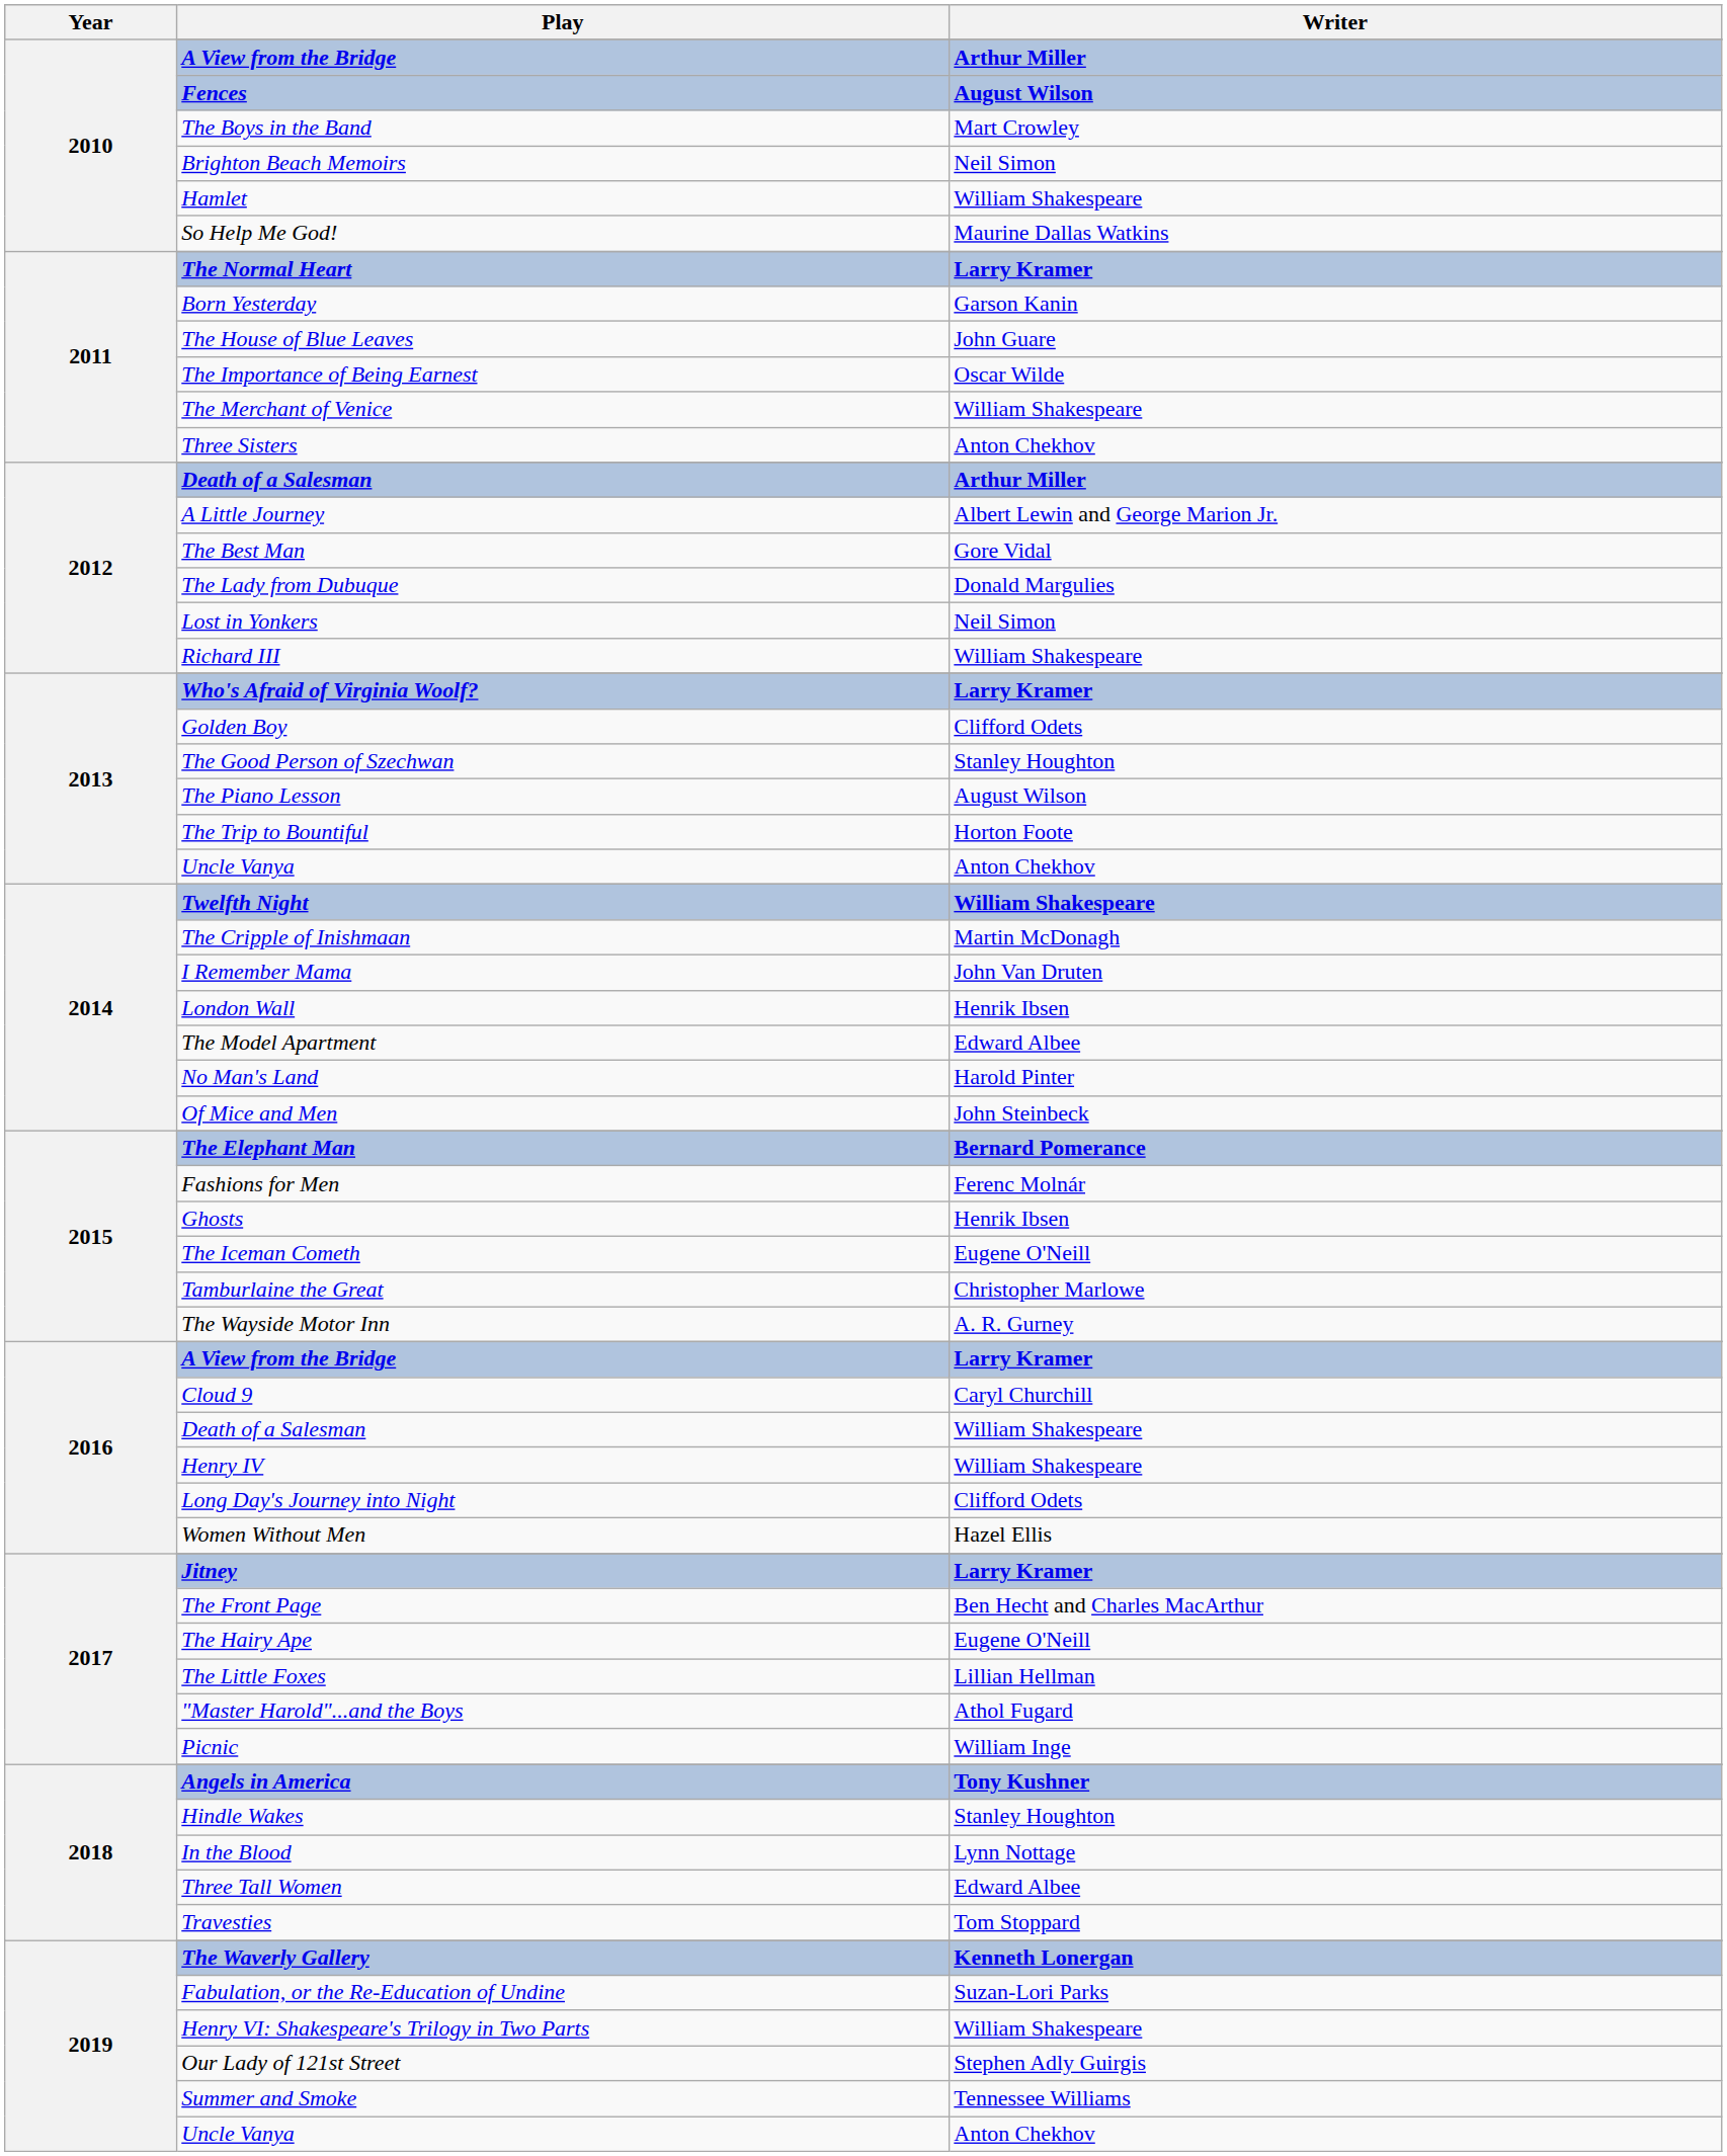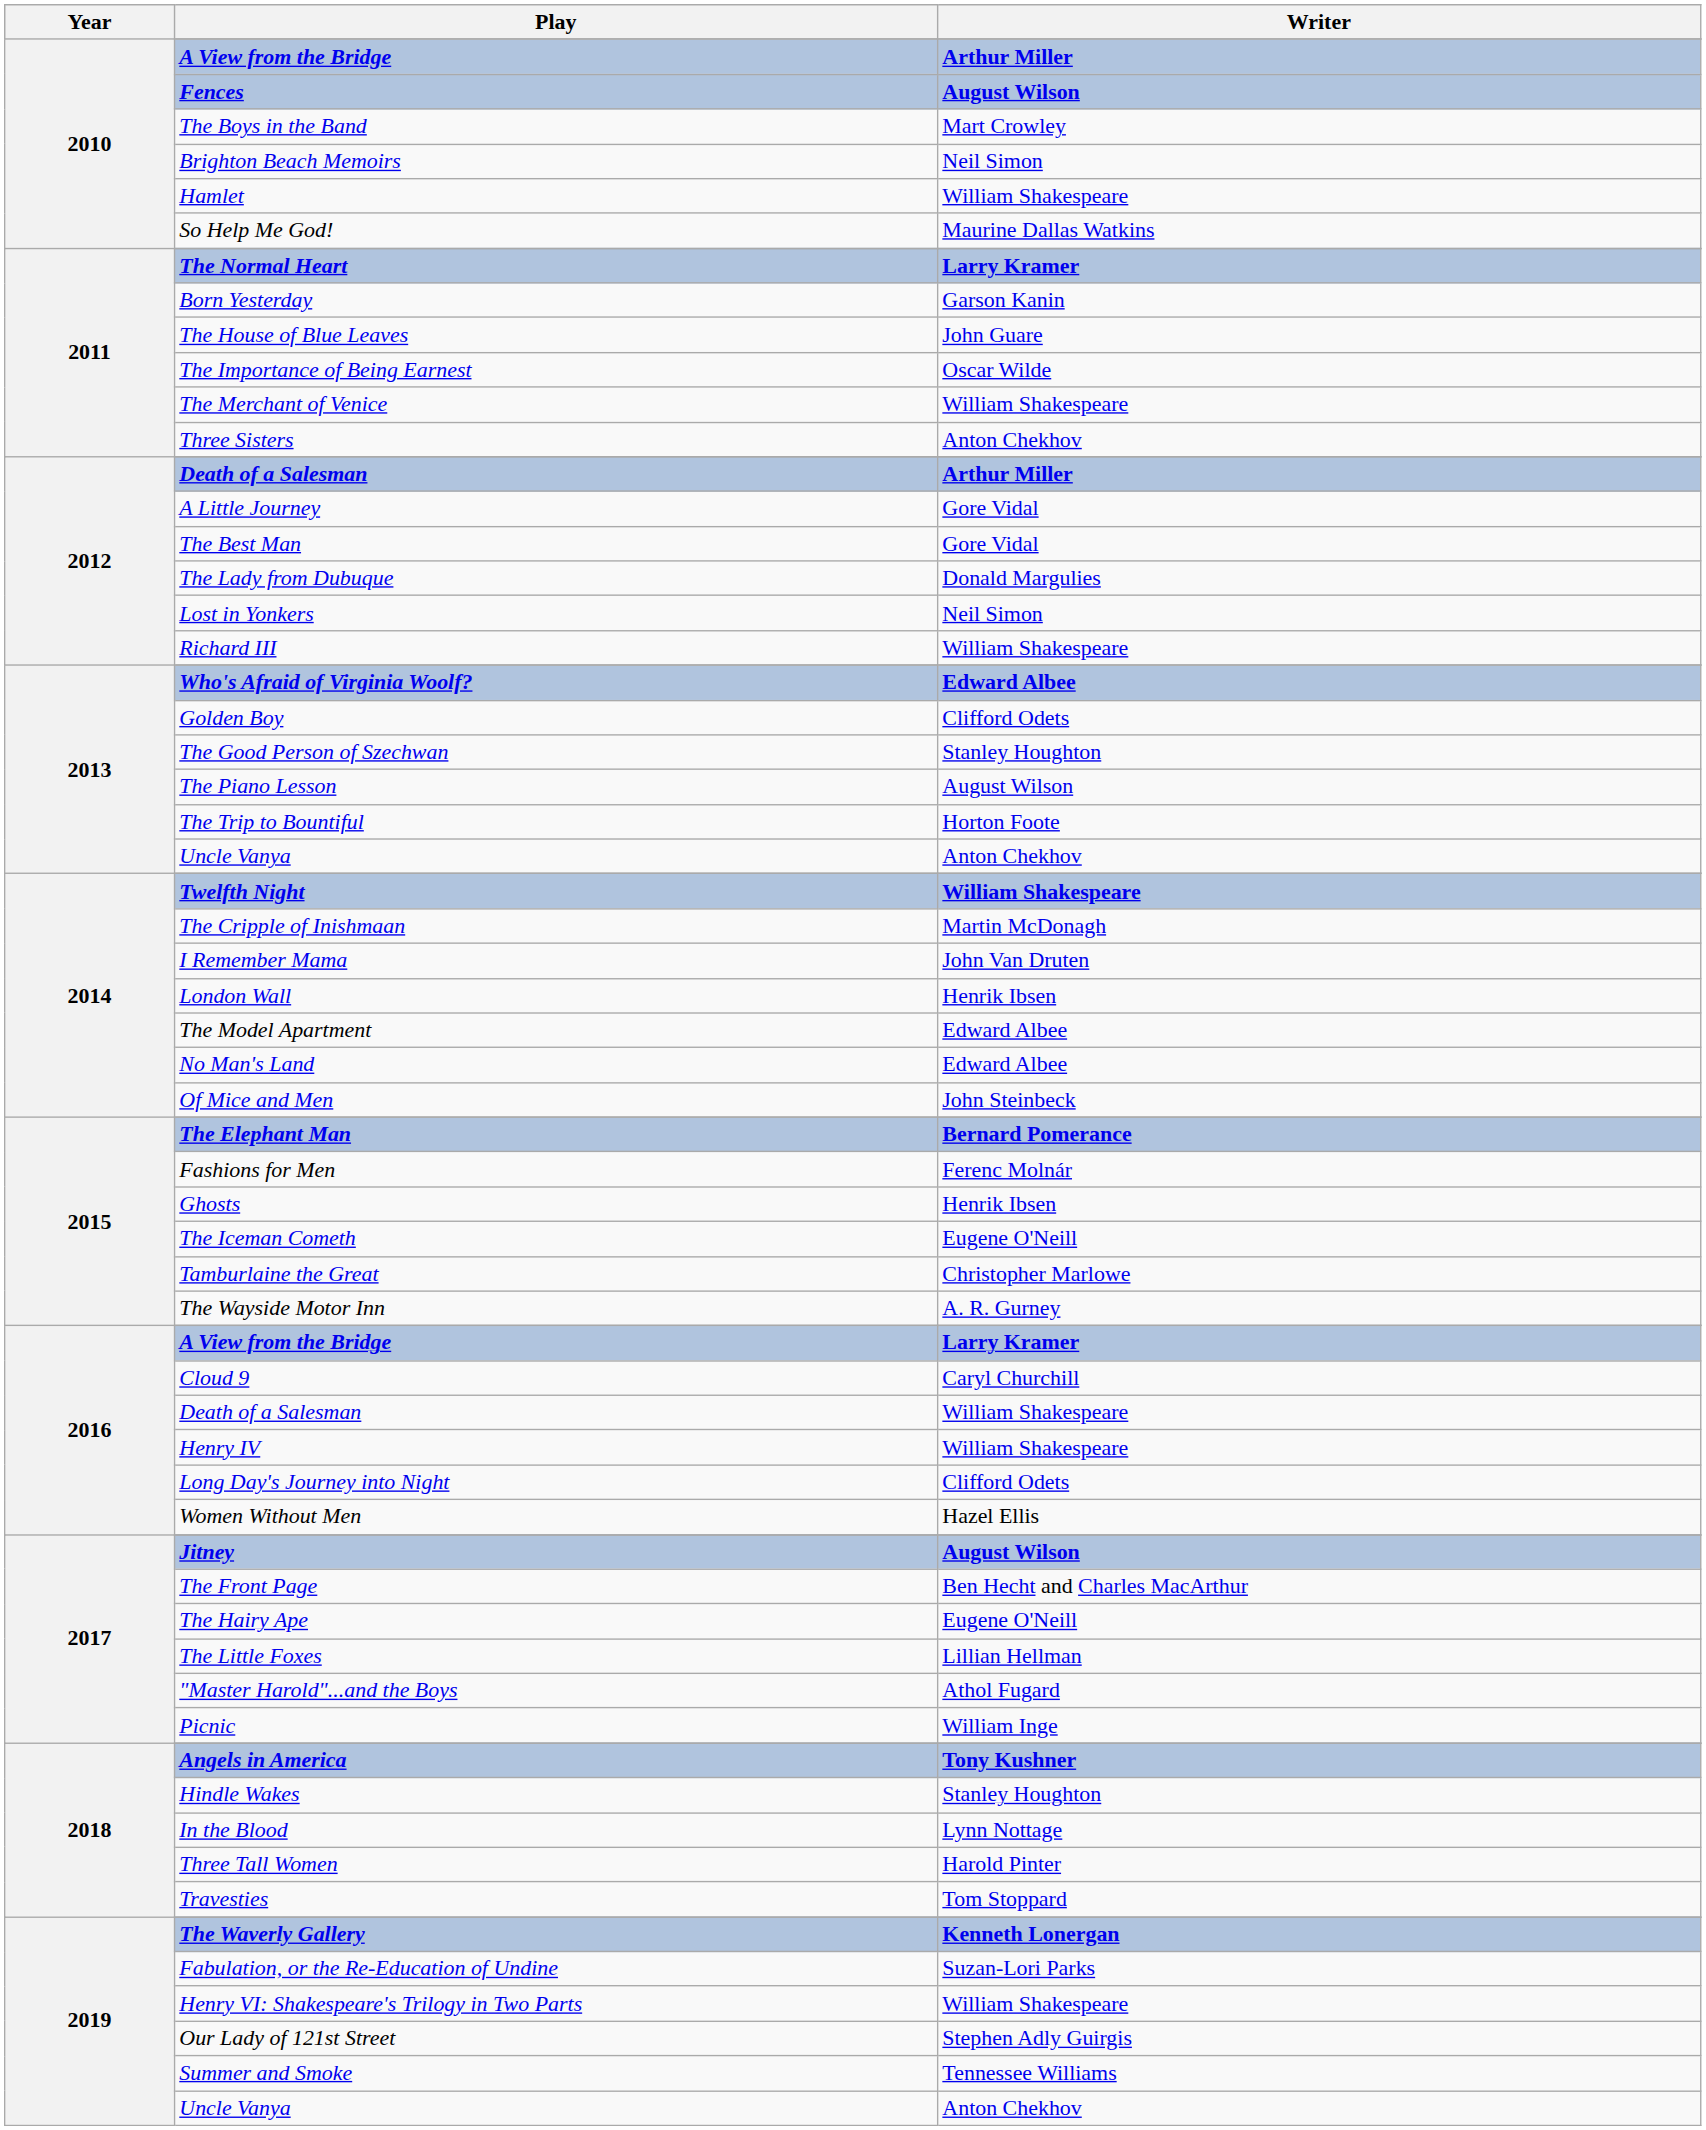A Little Journey | Writer: Albert Lewin and George Marion Jr. -> Gore Vidal
Who's Afraid of Virginia Woolf? | Writer: Larry Kramer -> Edward Albee
No Man's Land | Writer: Harold Pinter -> Edward Albee
Jitney | Writer: Larry Kramer -> August Wilson
Three Tall Women | Writer: Edward Albee -> Harold Pinter
